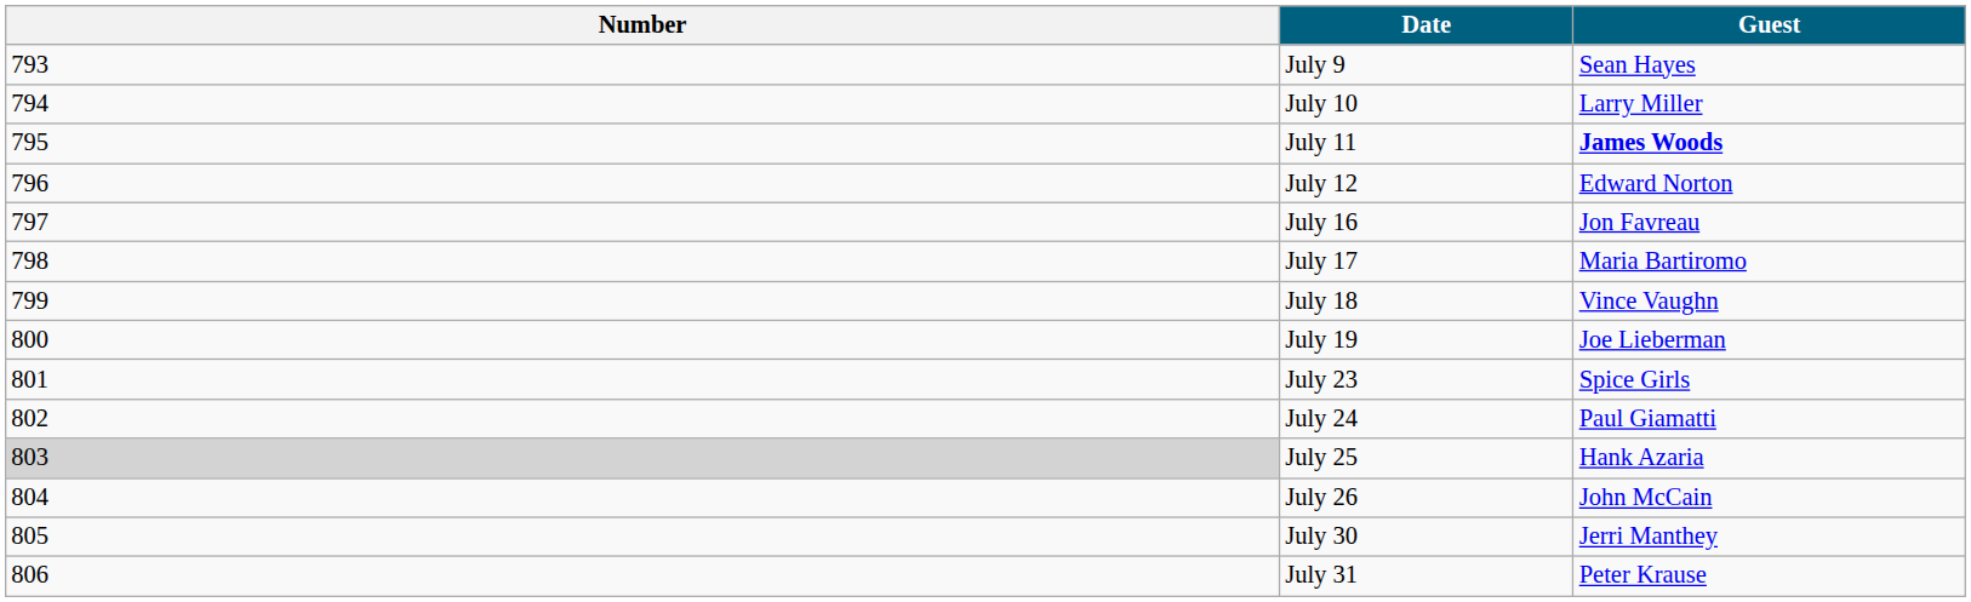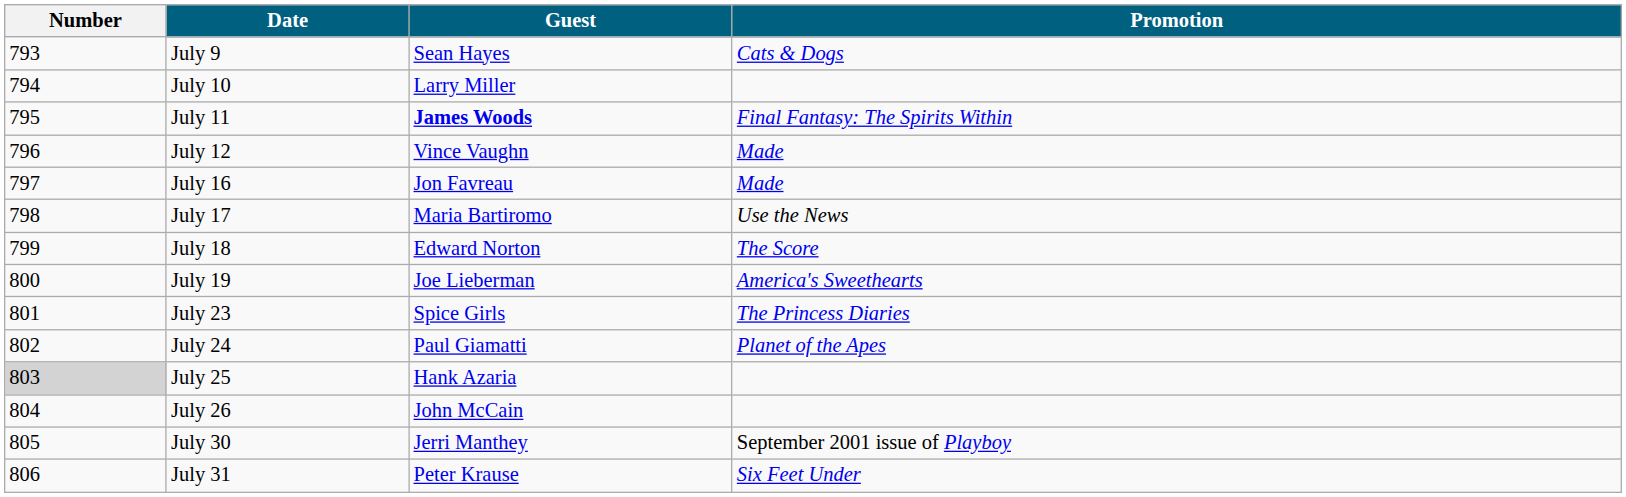+ column: Promotion | Cats & Dogs | Final Fantasy: The Spirits Within | Made | Made | Use the News | The Score | America's Sweethearts | The Princess Diaries | Planet of the Apes | September 2001 issue of Playboy | Six Feet Under
July 12 | Guest: Edward Norton -> Vince Vaughn
July 18 | Guest: Vince Vaughn -> Edward Norton
